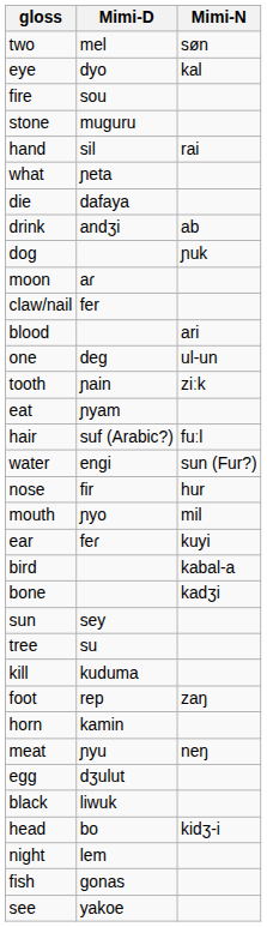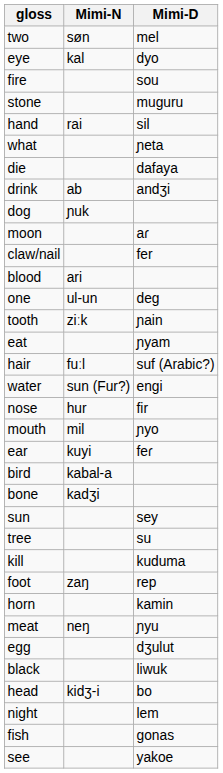columns swapped: Mimi-D <-> Mimi-N
